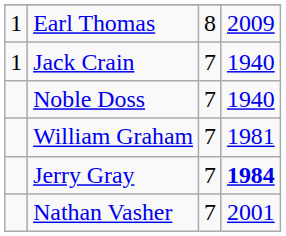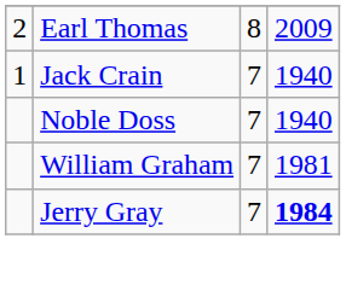Earl Thomas | column 1: 1 -> 2
- row: Nathan Vasher | 7 | 2001
